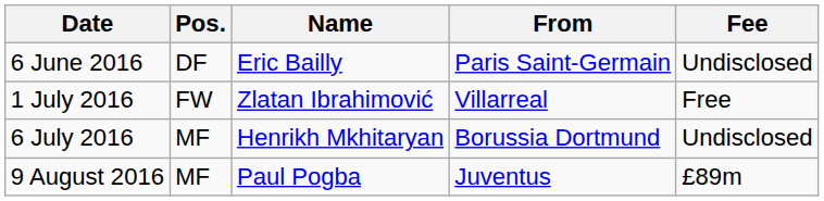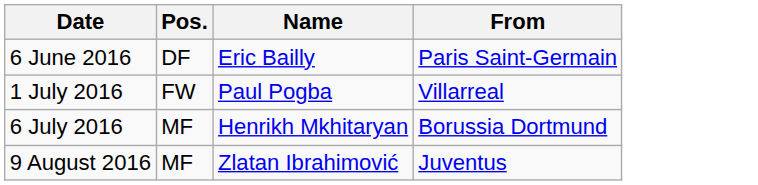- column: Fee | Undisclosed | Free | Undisclosed | £89m
1 July 2016 | Name: Zlatan Ibrahimović -> Paul Pogba
9 August 2016 | Name: Paul Pogba -> Zlatan Ibrahimović
